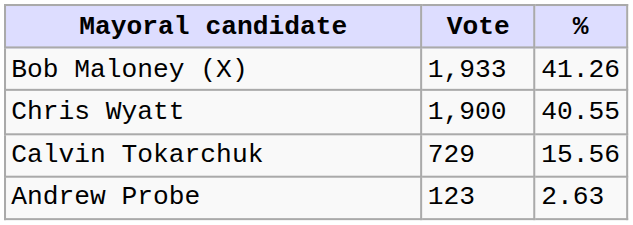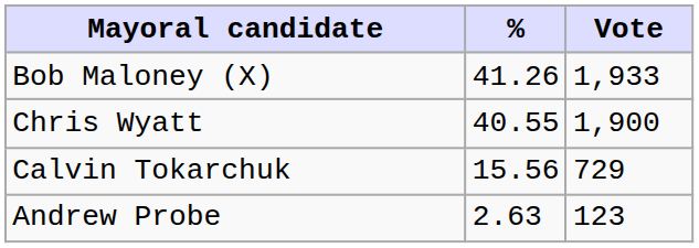columns swapped: Vote <-> %
